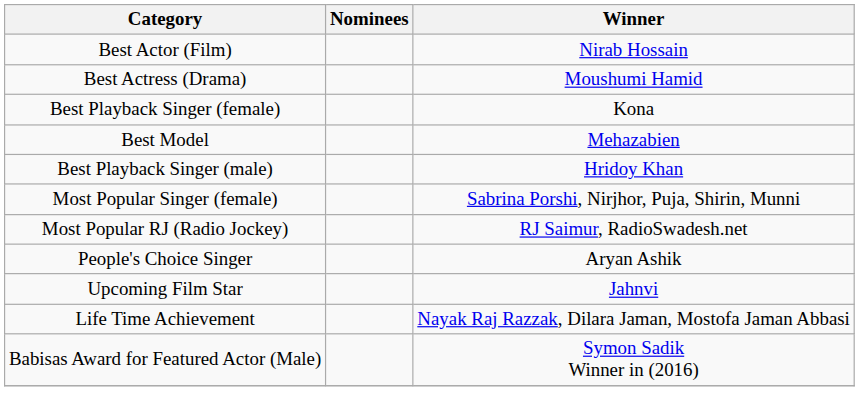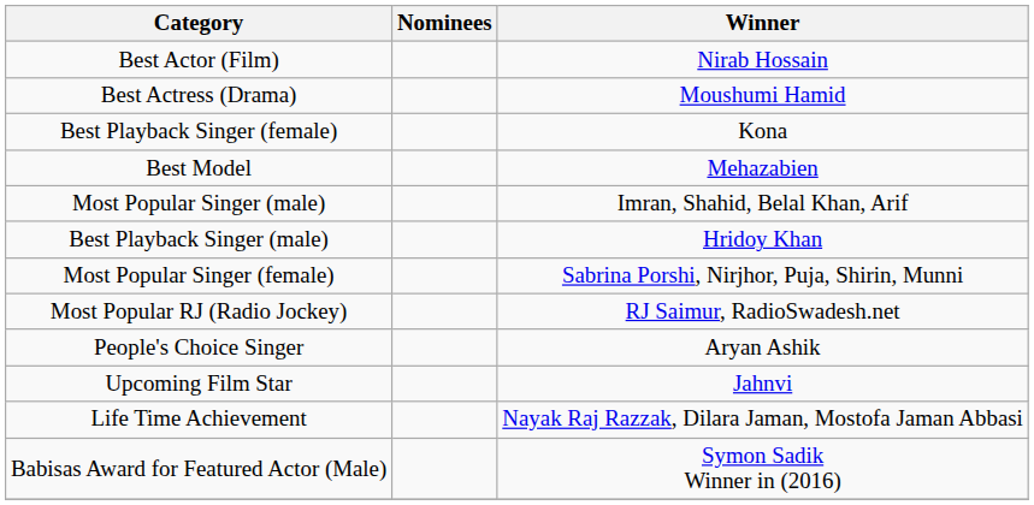+ row: Most Popular Singer (male) | Imran, Shahid, Belal Khan, Arif
